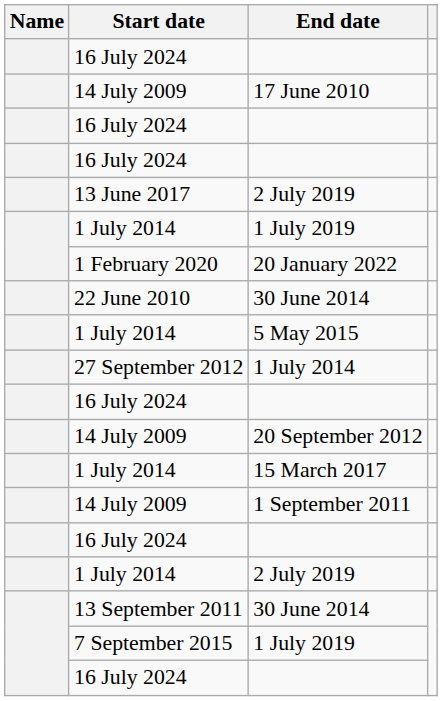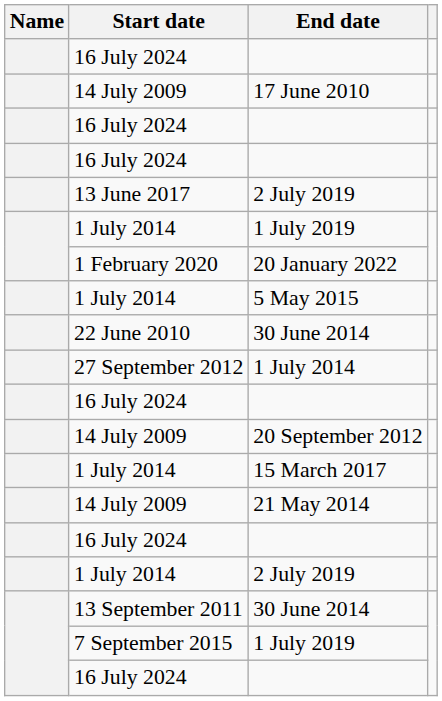rows swapped: 22 June 2010 / 30 June 2014 <-> 5 May 2015
+ row: 14 July 2009 | 21 May 2014
- row: 14 July 2009 | 1 September 2011
